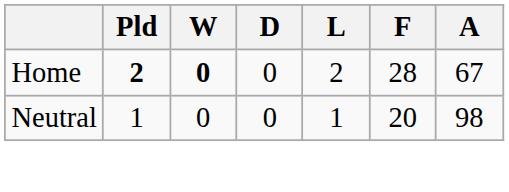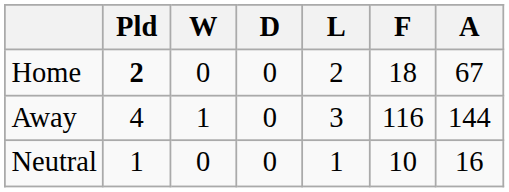Home | W: bold -> normal
Home | F: 28 -> 18
+ row: Away | 4 | 1 | 0 | 3 | 116 | 144
Neutral | F: 20 -> 10
Neutral | A: 98 -> 16
